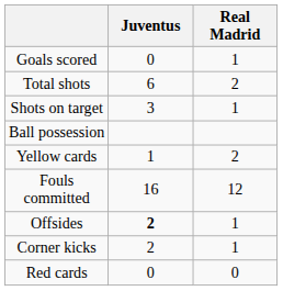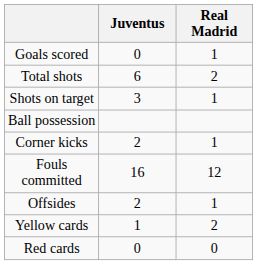rows swapped: Corner kicks <-> Yellow cards
Offsides | Juventus: bold -> normal
